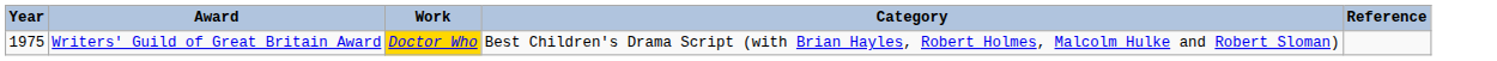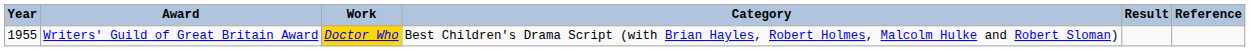+ column: Result
Writers' Guild of Great Britain Award | Year: 1975 -> 1955
